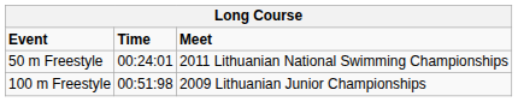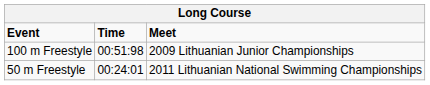rows swapped: 50 m Freestyle <-> 100 m Freestyle
